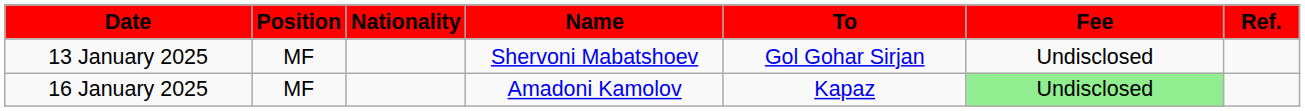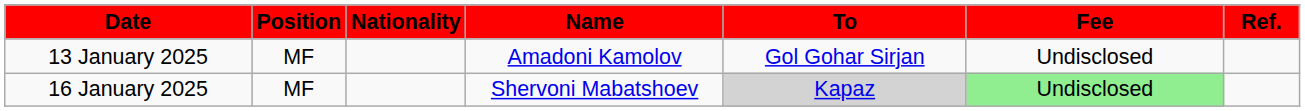13 January 2025 | Name: Shervoni Mabatshoev -> Amadoni Kamolov
16 January 2025 | Name: Amadoni Kamolov -> Shervoni Mabatshoev
16 January 2025 | To: no background -> lightgrey background
